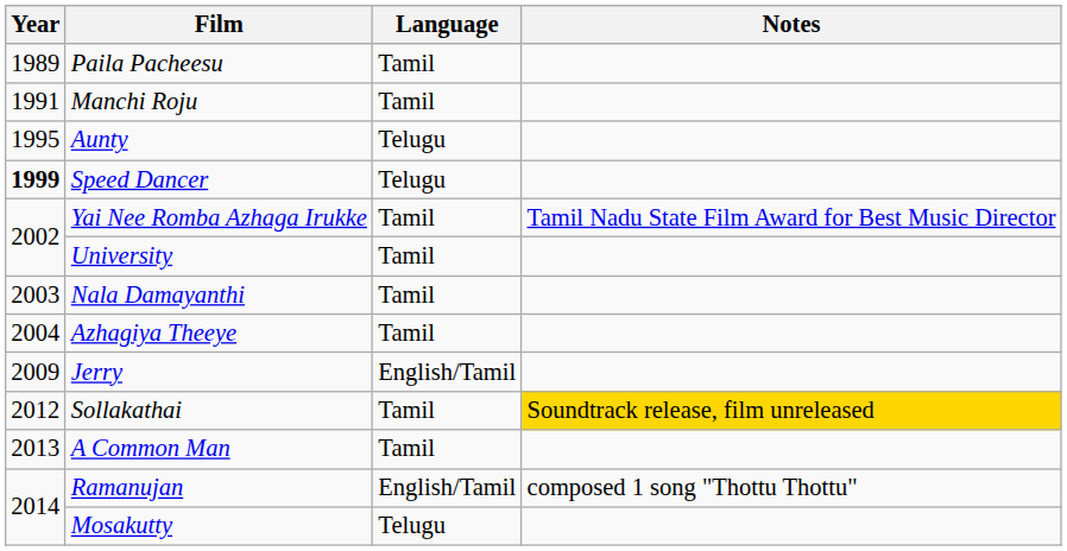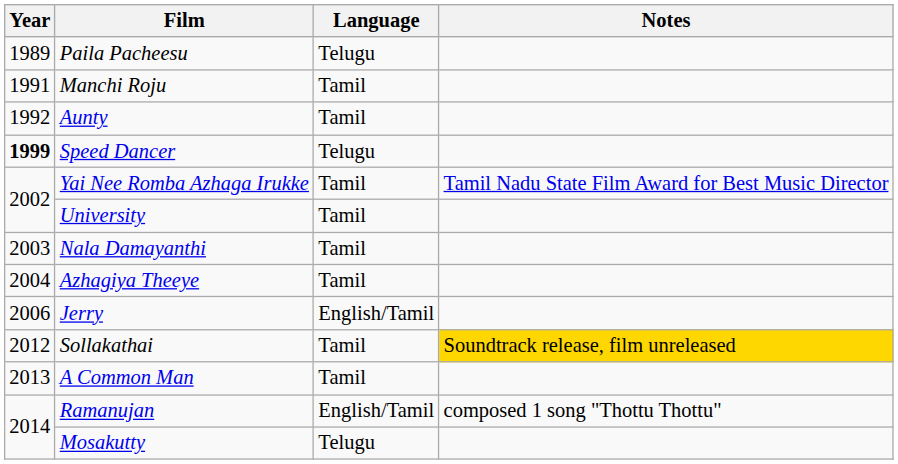Paila Pacheesu | Language: Tamil -> Telugu
Aunty | Year: 1995 -> 1992
Aunty | Language: Telugu -> Tamil
Jerry | Year: 2009 -> 2006
